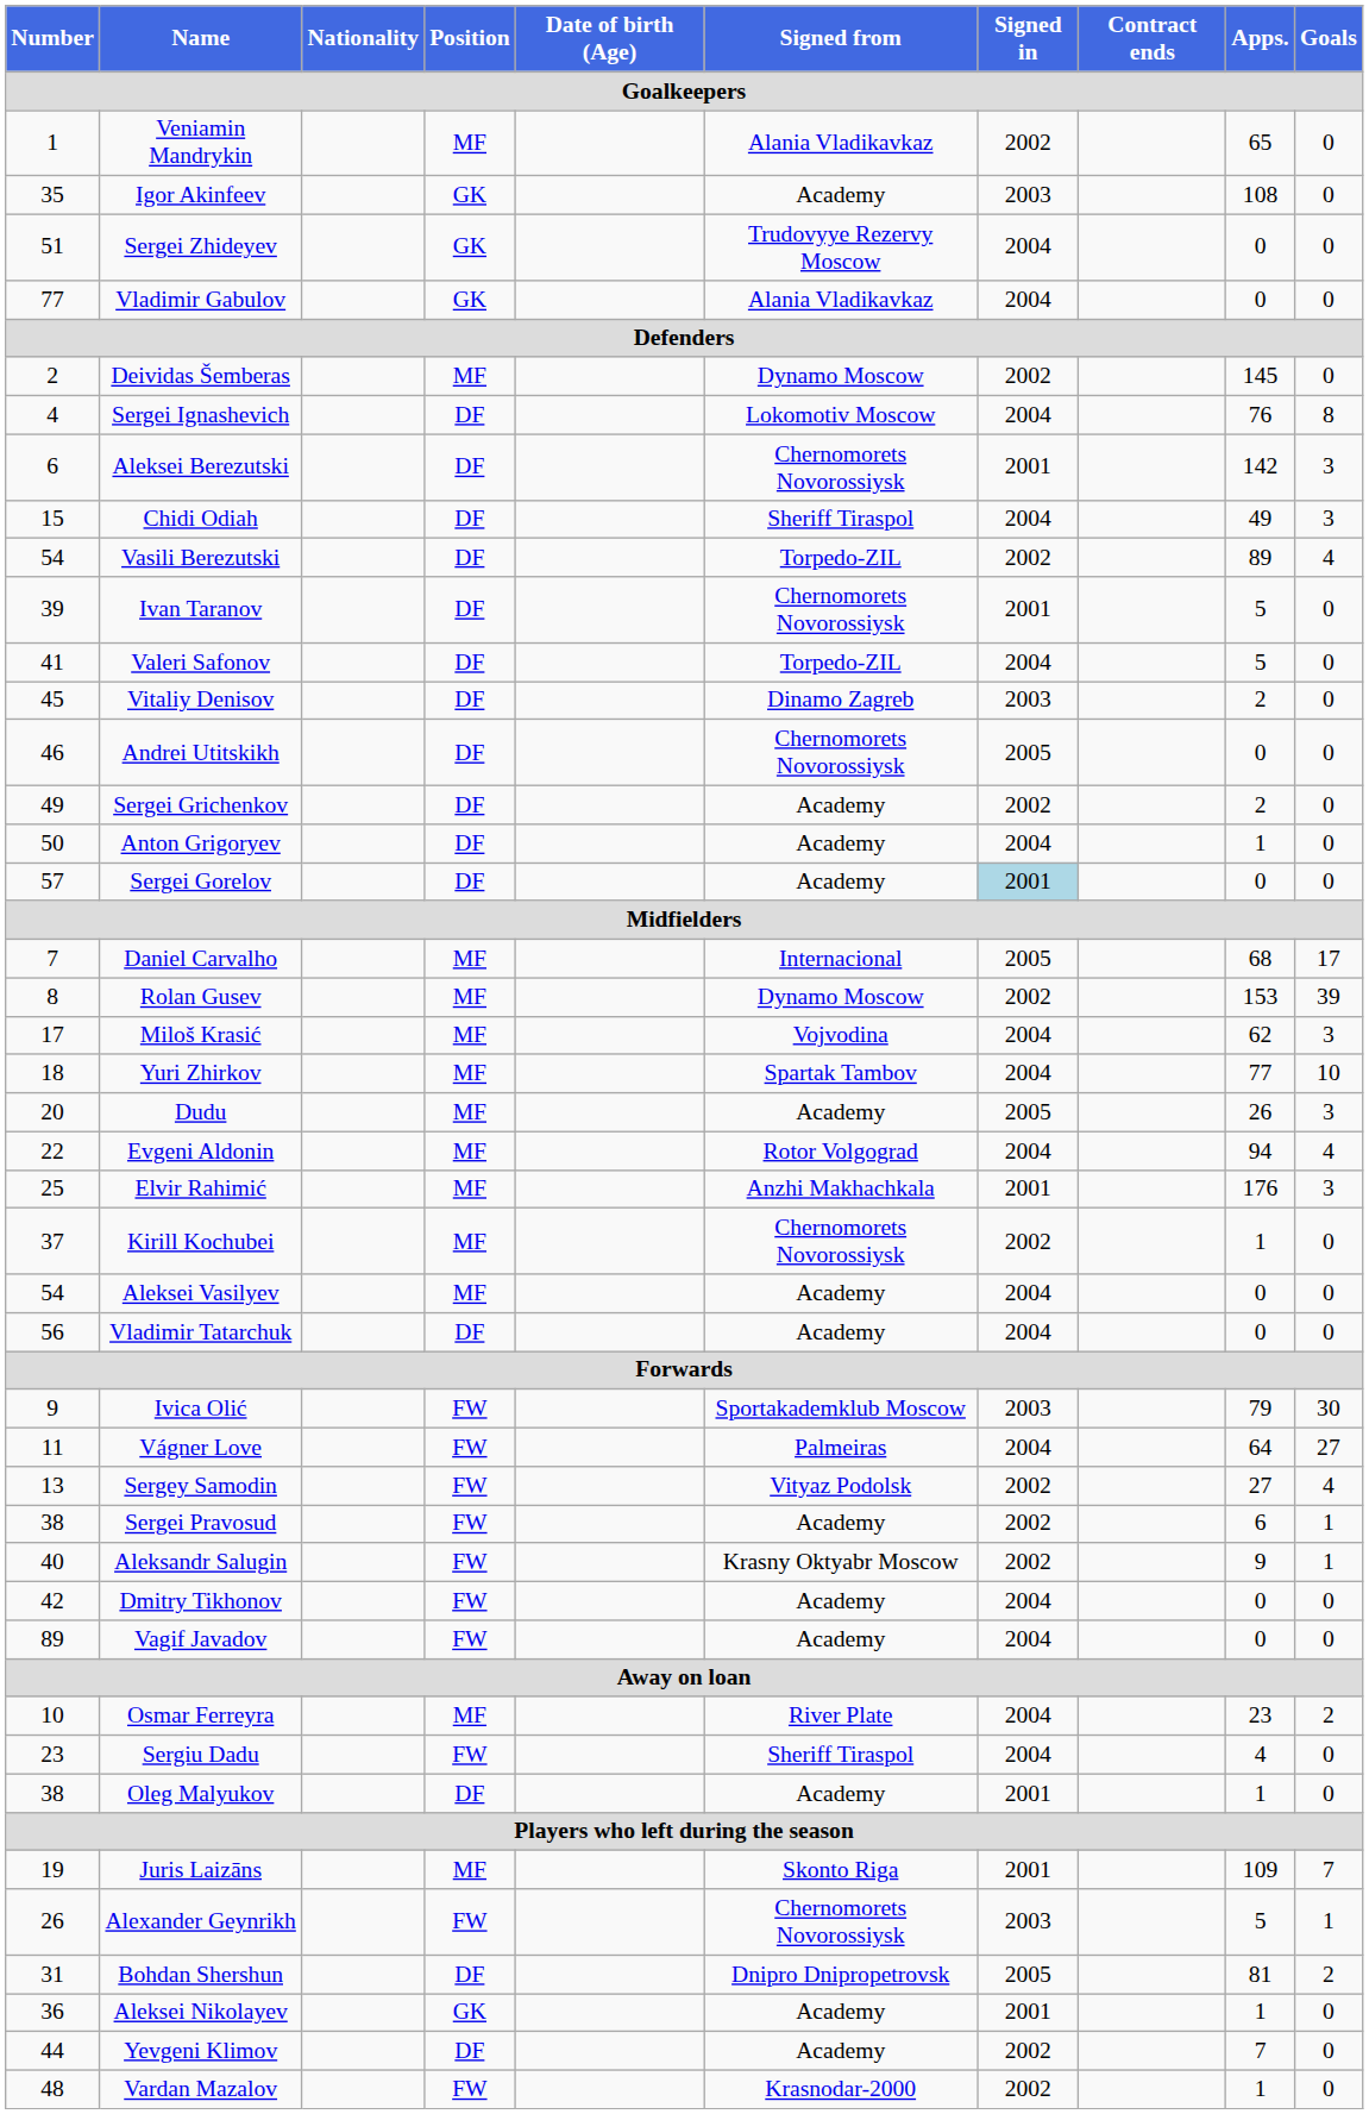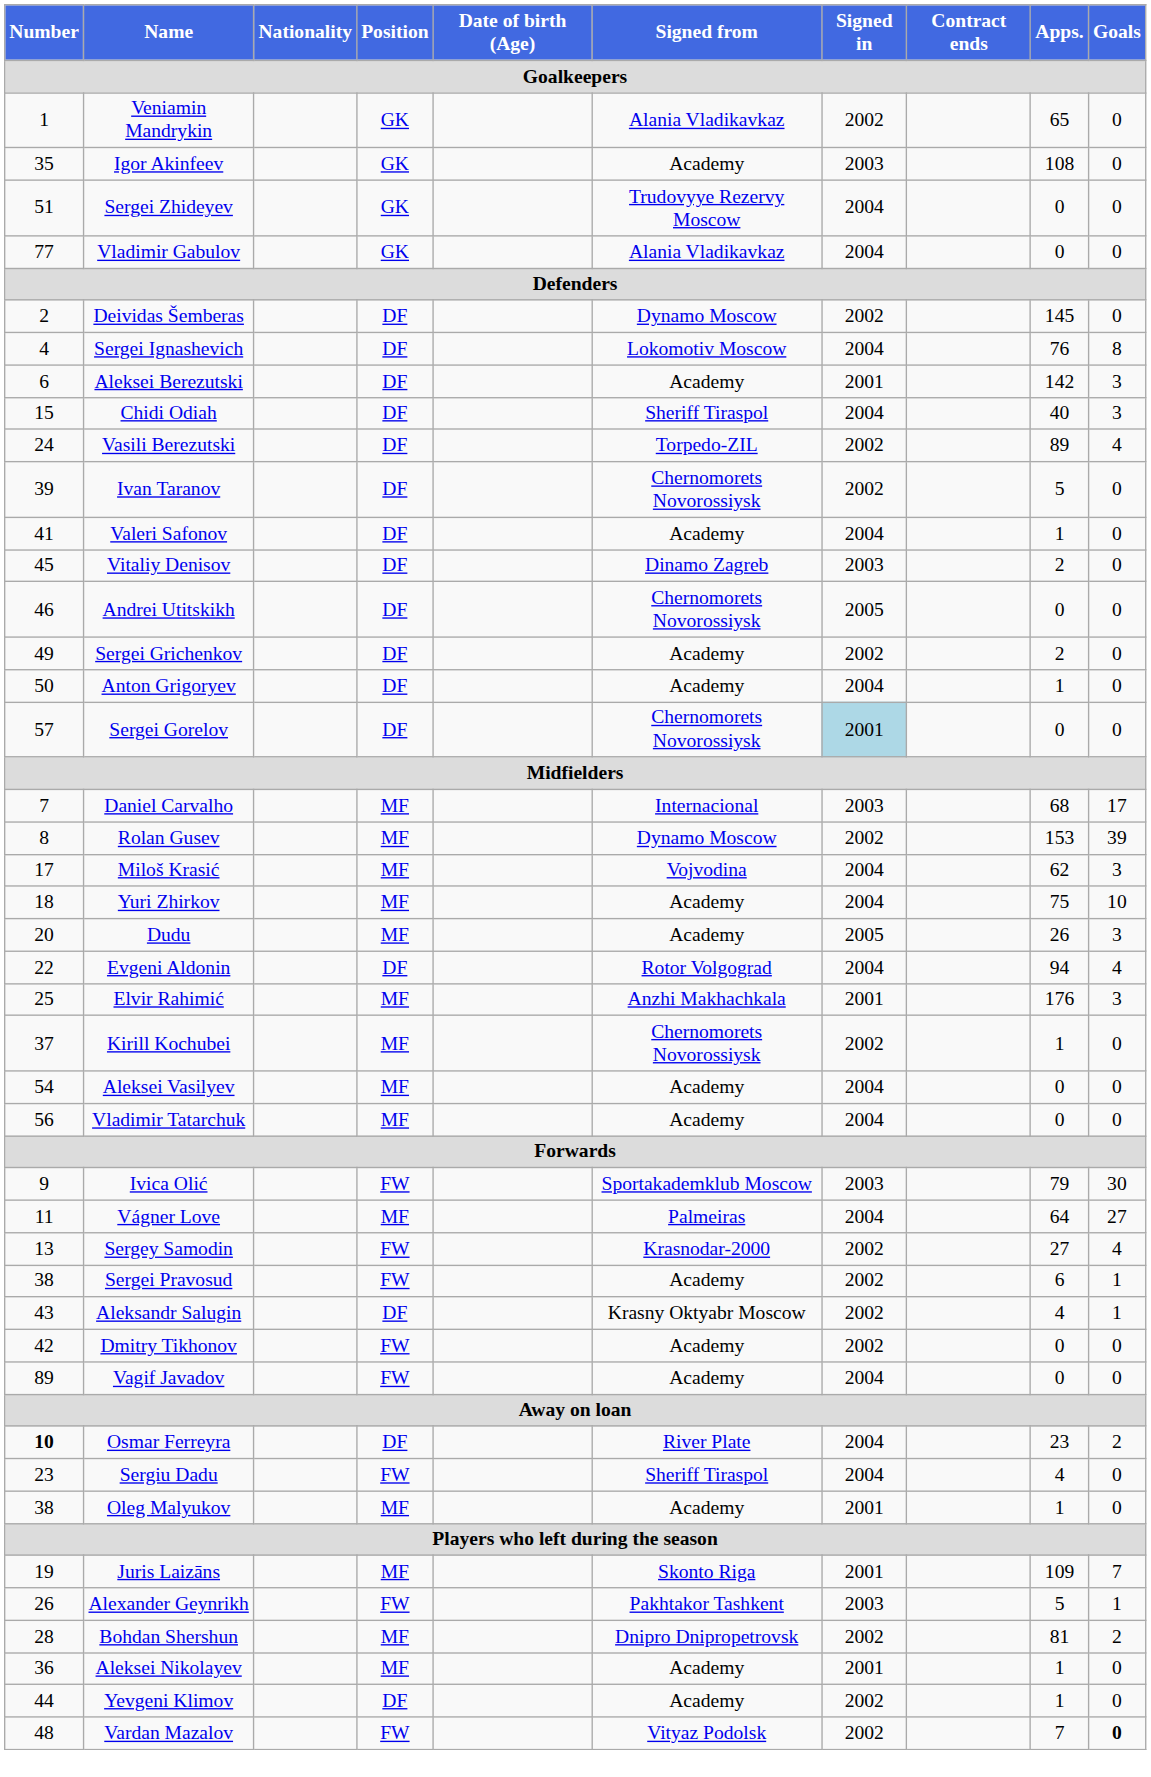Veniamin Mandrykin | Position: MF -> GK
Deividas Šemberas | Position: MF -> DF
Aleksei Berezutski | Signed from: Chernomorets Novorossiysk -> Academy
Chidi Odiah | Apps.: 49 -> 40
Vasili Berezutski | Number: 54 -> 24
Ivan Taranov | Signed in: 2001 -> 2002
Valeri Safonov | Signed from: Torpedo-ZIL -> Academy
Valeri Safonov | Apps.: 5 -> 1
Sergei Gorelov | Signed from: Academy -> Chernomorets Novorossiysk
Daniel Carvalho | Signed in: 2005 -> 2003
Yuri Zhirkov | Signed from: Spartak Tambov -> Academy
Yuri Zhirkov | Apps.: 77 -> 75
Evgeni Aldonin | Position: MF -> DF
Vladimir Tatarchuk | Position: DF -> MF
Vágner Love | Position: FW -> MF
Sergey Samodin | Signed from: Vityaz Podolsk -> Krasnodar-2000
Aleksandr Salugin | Number: 40 -> 43
Aleksandr Salugin | Position: FW -> DF
Aleksandr Salugin | Apps.: 9 -> 4
Dmitry Tikhonov | Signed in: 2004 -> 2002
Osmar Ferreyra | Number: normal -> bold
Osmar Ferreyra | Position: MF -> DF
Oleg Malyukov | Position: DF -> MF
Alexander Geynrikh | Signed from: Chernomorets Novorossiysk -> Pakhtakor Tashkent
Bohdan Shershun | Number: 31 -> 28
Bohdan Shershun | Position: DF -> MF
Bohdan Shershun | Signed in: 2005 -> 2002
Aleksei Nikolayev | Position: GK -> MF
Yevgeni Klimov | Apps.: 7 -> 1
Vardan Mazalov | Signed from: Krasnodar-2000 -> Vityaz Podolsk
Vardan Mazalov | Apps.: 1 -> 7
Vardan Mazalov | Goals: normal -> bold
